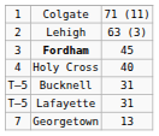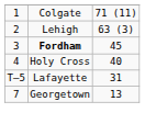- row: T–5 | Bucknell | 31
